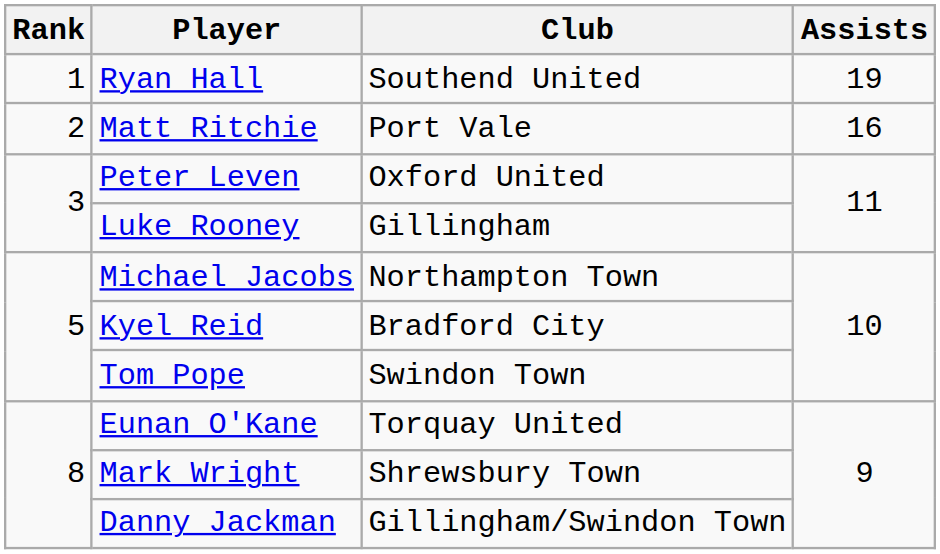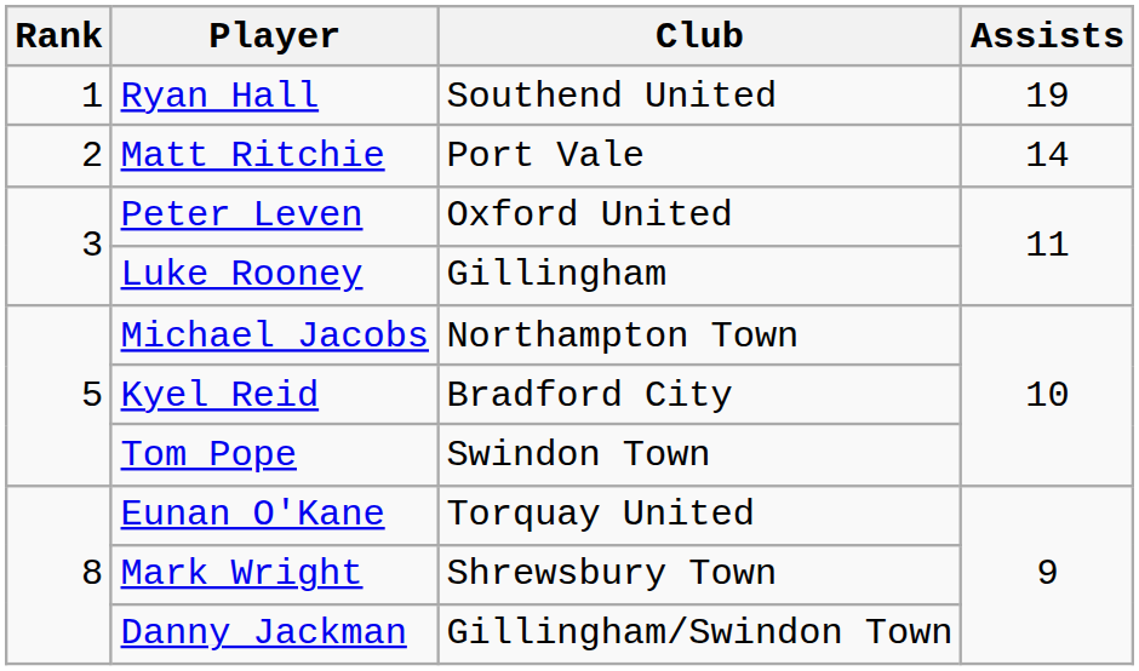Matt Ritchie | Assists: 16 -> 14
